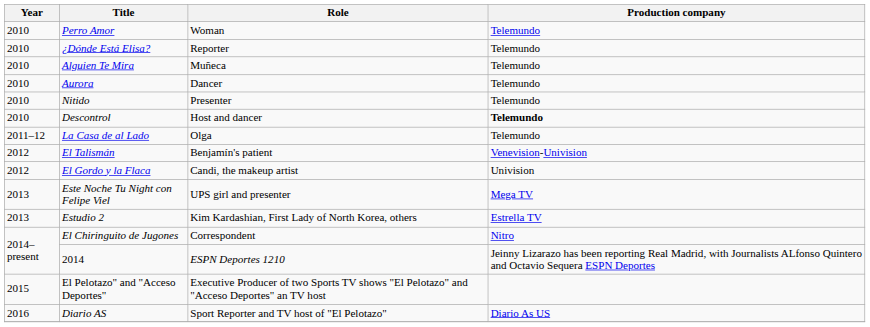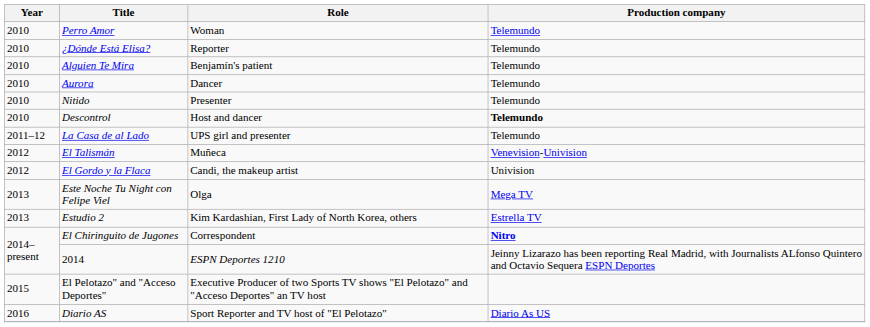Alguien Te Mira | Role: Muñeca -> Benjamín's patient
La Casa de al Lado | Role: Olga -> UPS girl and presenter
El Talismán | Role: Benjamín's patient -> Muñeca
Este Noche Tu Night con Felipe Viel | Role: UPS girl and presenter -> Olga
El Chiringuito de Jugones | Production company: normal -> bold
